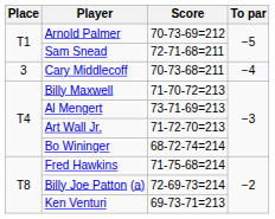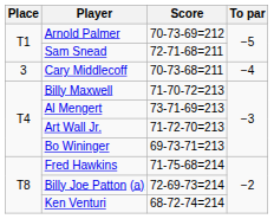Bo Wininger | Score: 68-72-74=214 -> 69-73-71=213
Ken Venturi | Score: 69-73-71=213 -> 68-72-74=214
